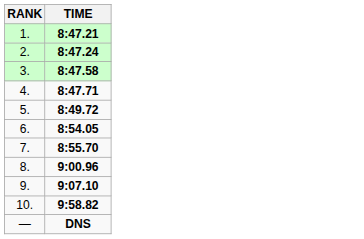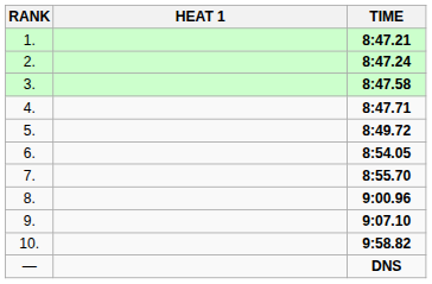+ column: HEAT 1
